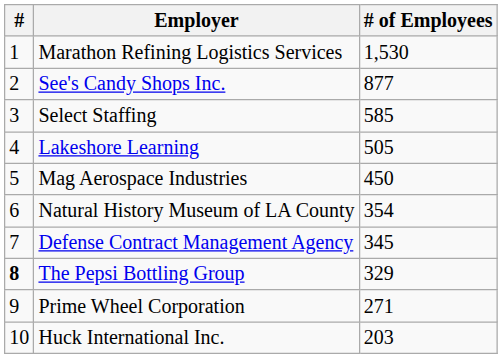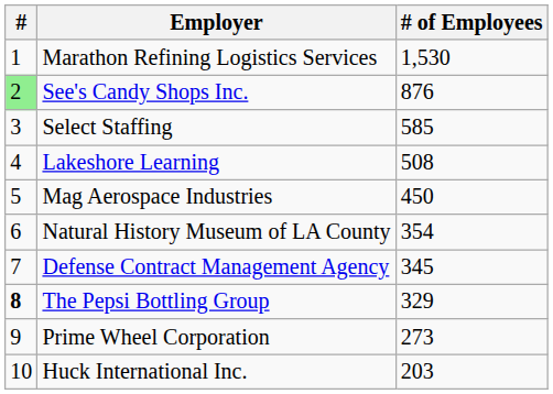See's Candy Shops Inc. | #: no background -> lightgreen background
See's Candy Shops Inc. | # of Employees: 877 -> 876
Lakeshore Learning | # of Employees: 505 -> 508
Prime Wheel Corporation | # of Employees: 271 -> 273
